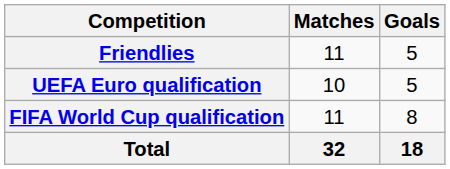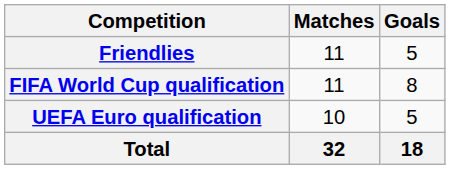rows swapped: UEFA Euro qualification <-> FIFA World Cup qualification
